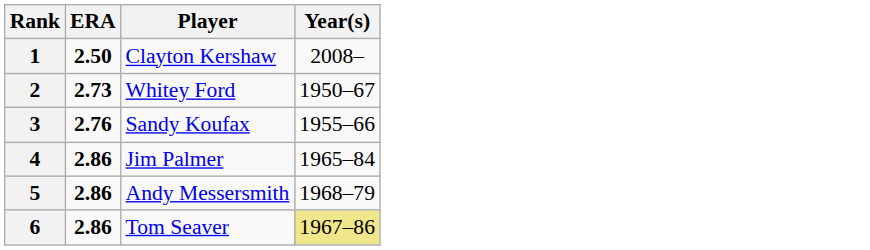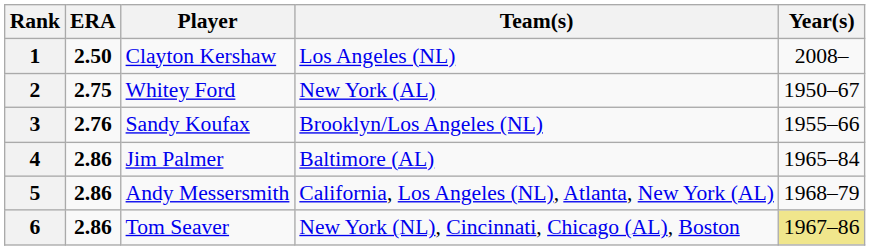+ column: Team(s) | Los Angeles (NL) | New York (AL) | Brooklyn/Los Angeles (NL) | Baltimore (AL) | California, Los Angeles (NL), Atlanta, New York (AL) | New York (NL), Cincinnati, Chicago (AL), Boston
2 | ERA: 2.73 -> 2.75
